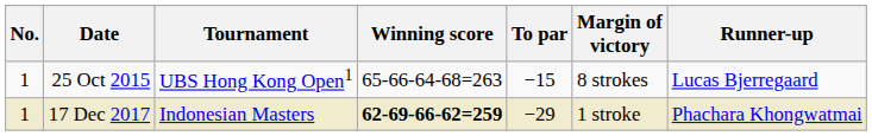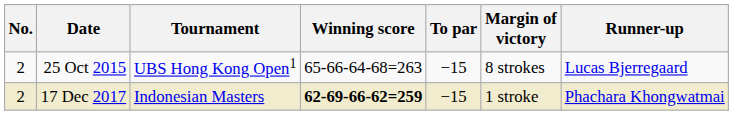25 Oct 2015 | No.: 1 -> 2
17 Dec 2017 | No.: 1 -> 2
17 Dec 2017 | To par: −29 -> −15
